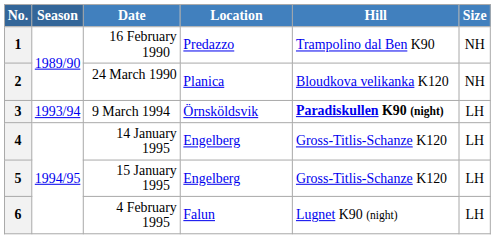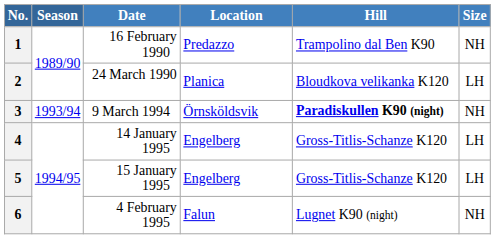2 | Size: NH -> LH
3 | Size: LH -> NH
6 | Size: LH -> NH
